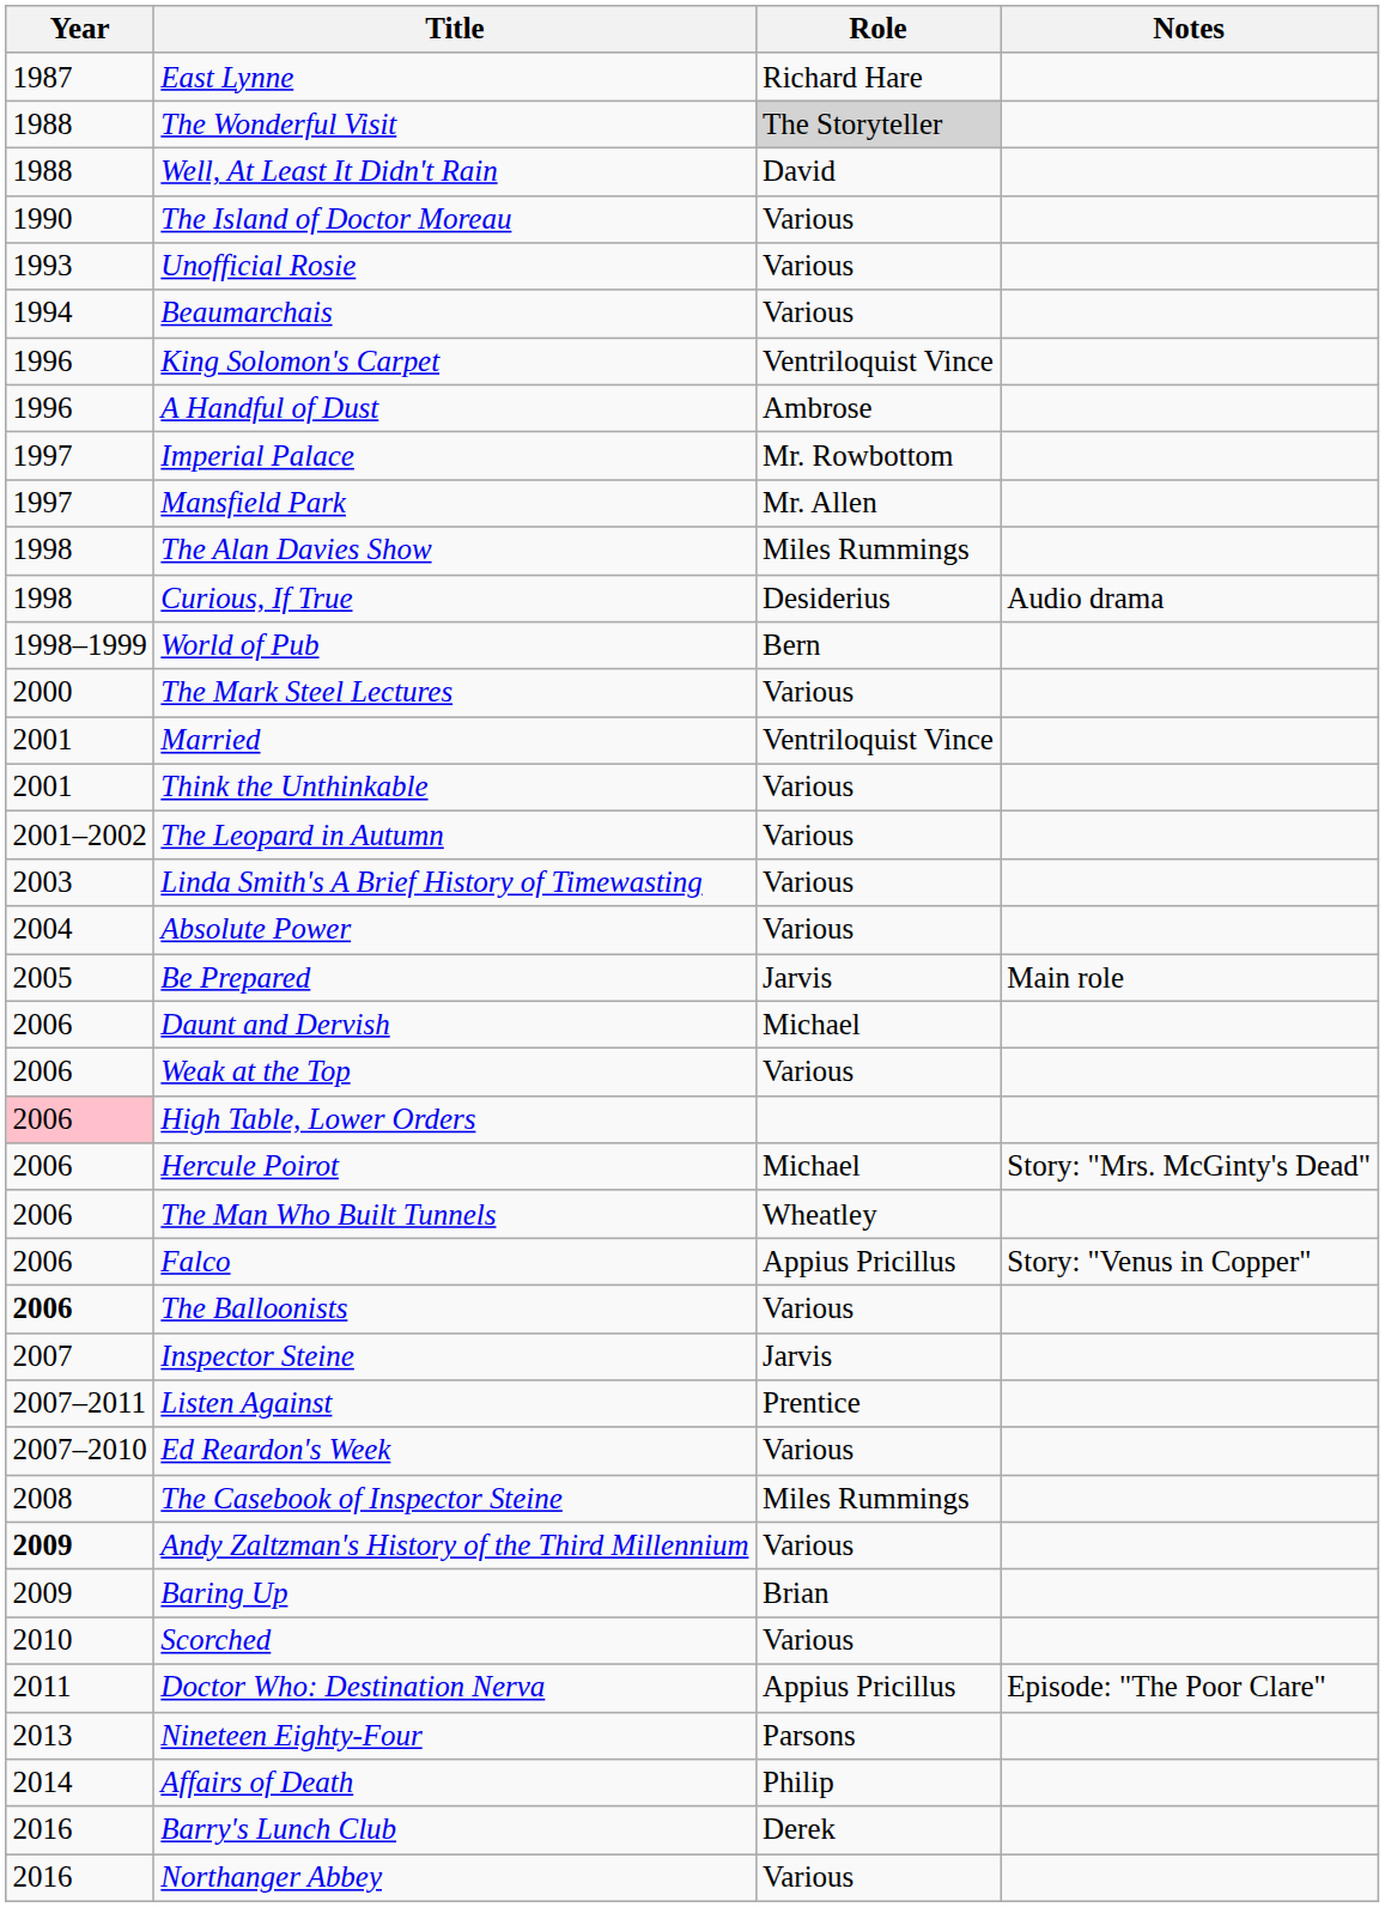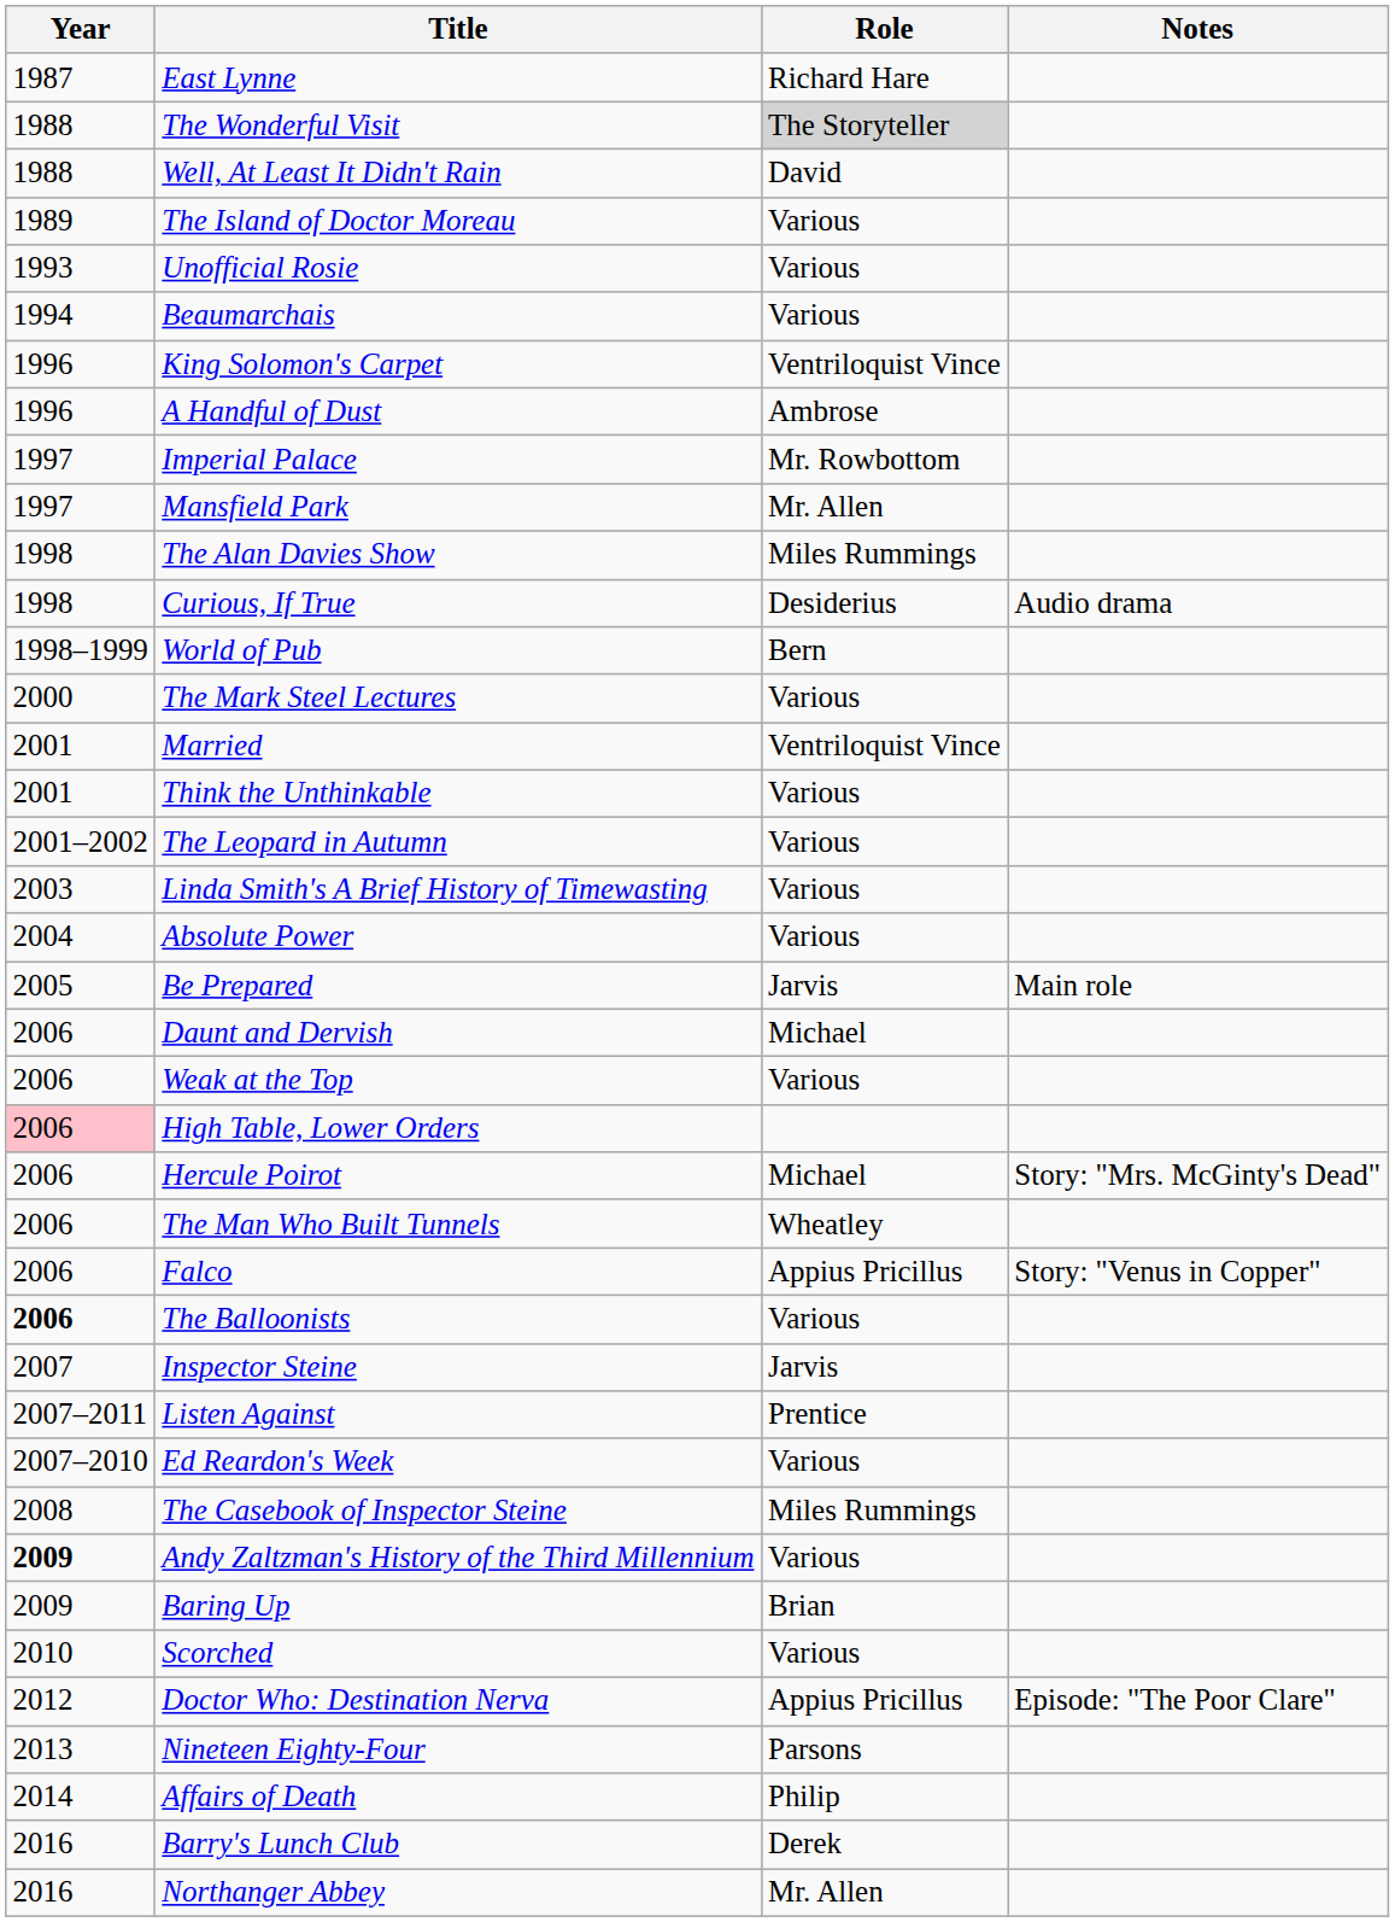The Island of Doctor Moreau | Year: 1990 -> 1989
Doctor Who: Destination Nerva | Year: 2011 -> 2012
Northanger Abbey | Role: Various -> Mr. Allen
